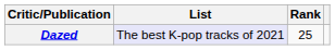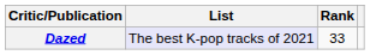Dazed | Rank: 25 -> 33
